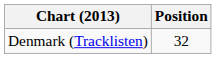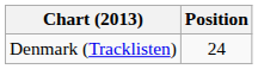Denmark (Tracklisten) | Position: 32 -> 24
